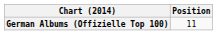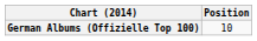German Albums (Offizielle Top 100) | Position: 11 -> 10
